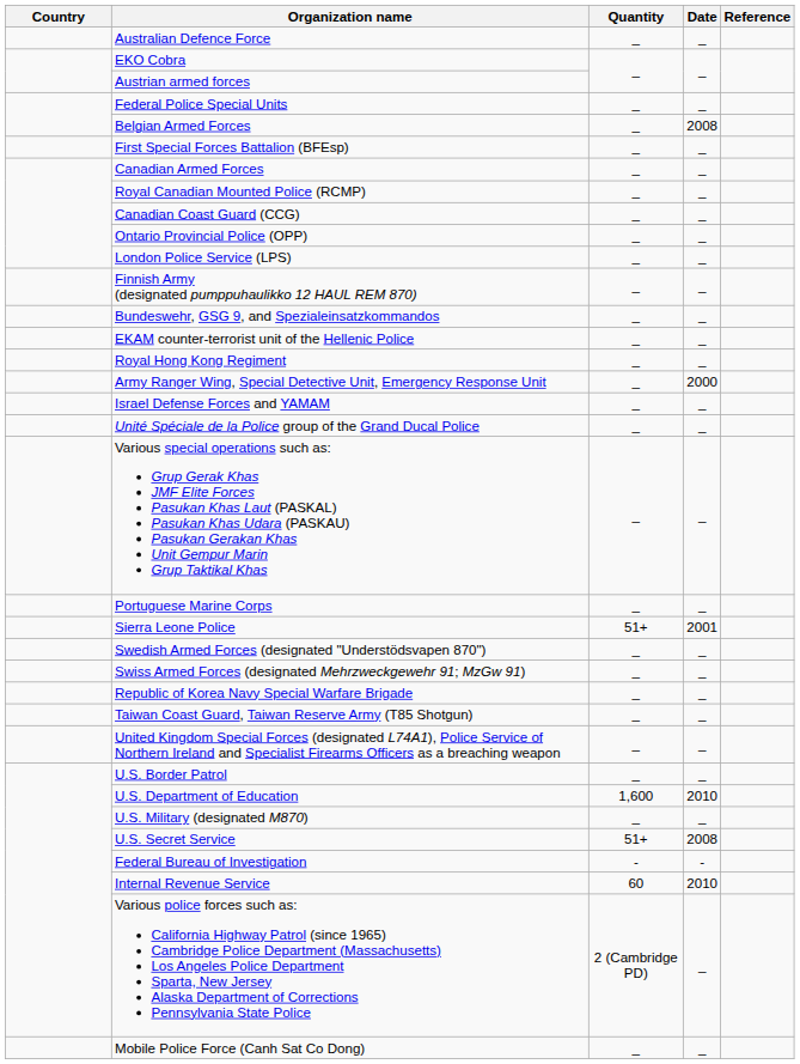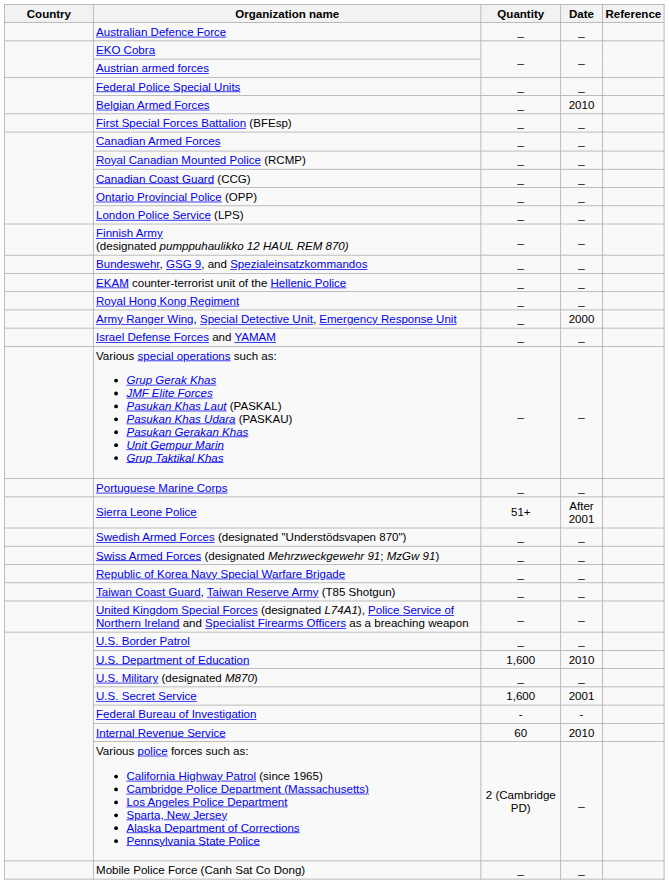Belgian Armed Forces | Date: 2008 -> 2010
- row: Unité Spéciale de la Police group of the Grand Ducal Police | _ | _
Sierra Leone Police | Date: 2001 -> After 2001
U.S. Secret Service | Quantity: 51+ -> 1,600
U.S. Secret Service | Date: 2008 -> 2001
